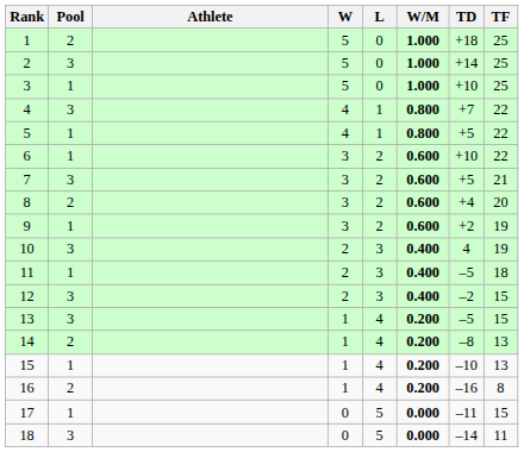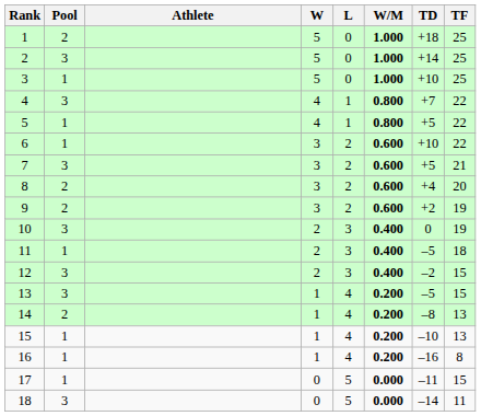9 | Pool: 1 -> 2
10 | TD: 4 -> 0
16 | Pool: 2 -> 1
